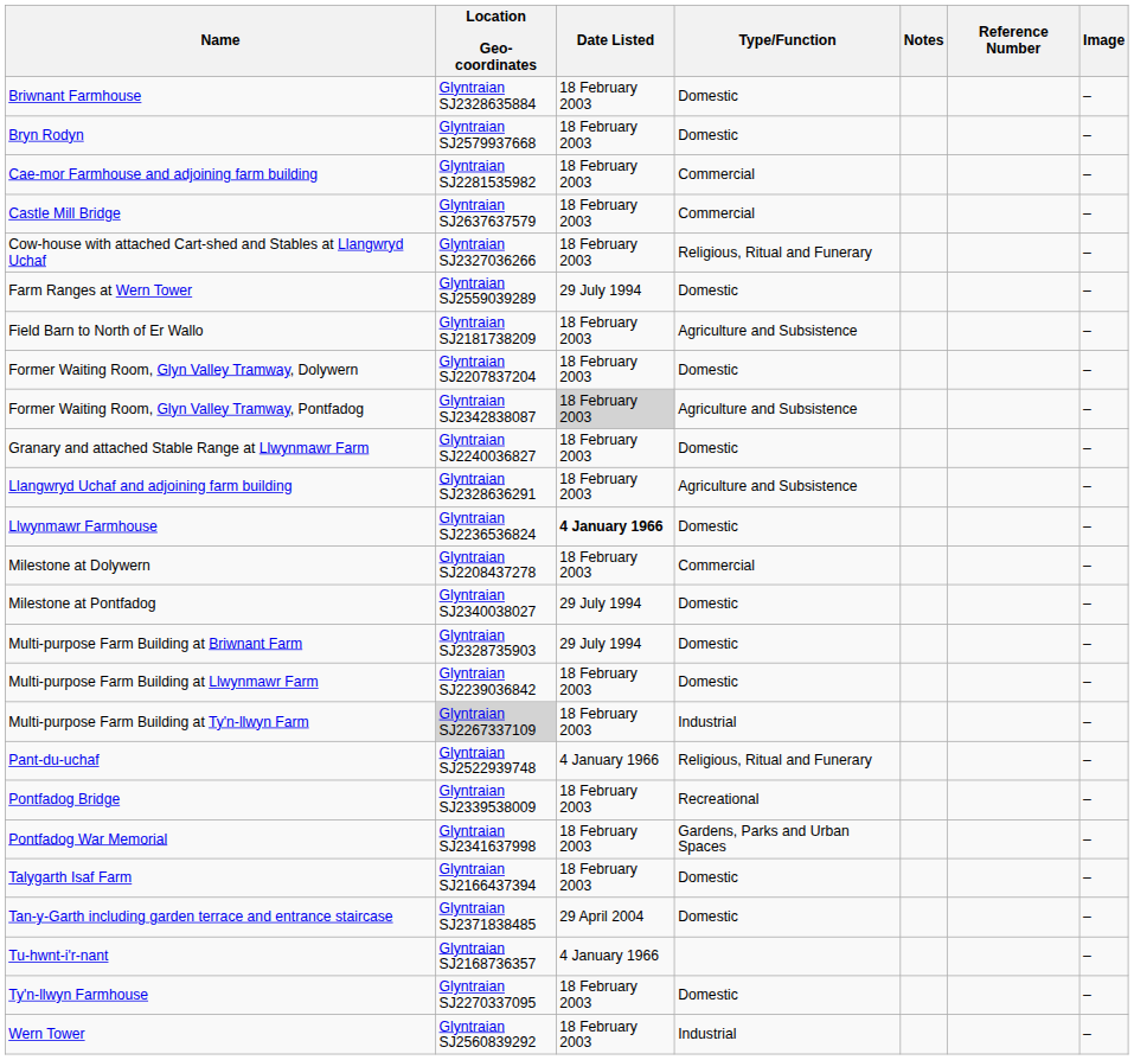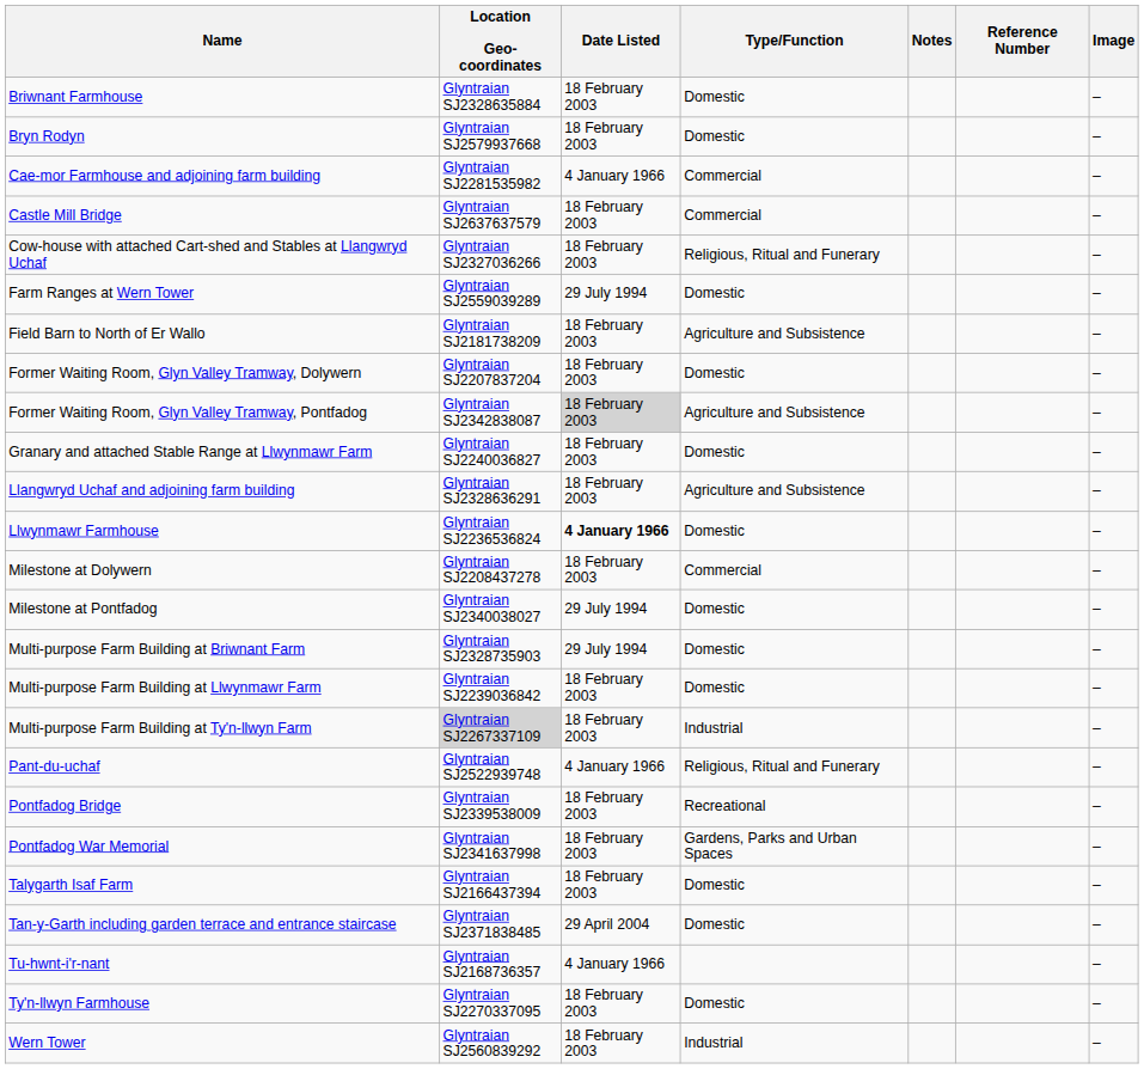Cae-mor Farmhouse and adjoining farm building | Date Listed: 18 February 2003 -> 4 January 1966
